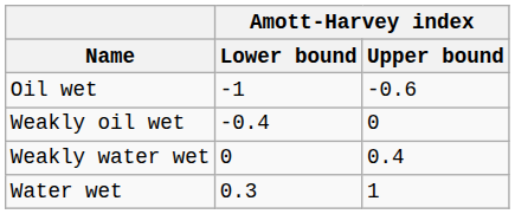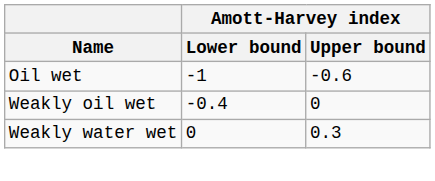Weakly water wet | Amott-Harvey index / Upper bound: 0.4 -> 0.3
- row: Water wet | 0.3 | 1
